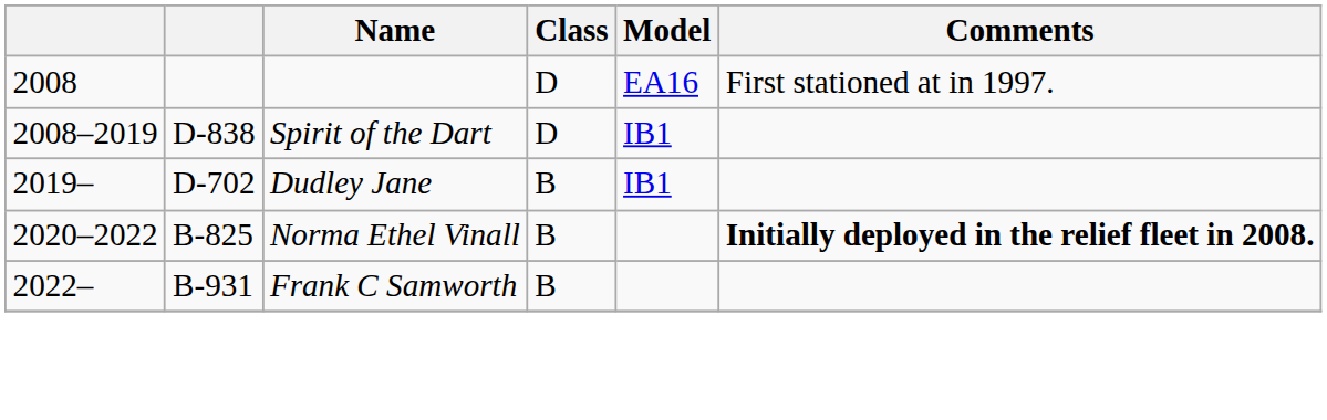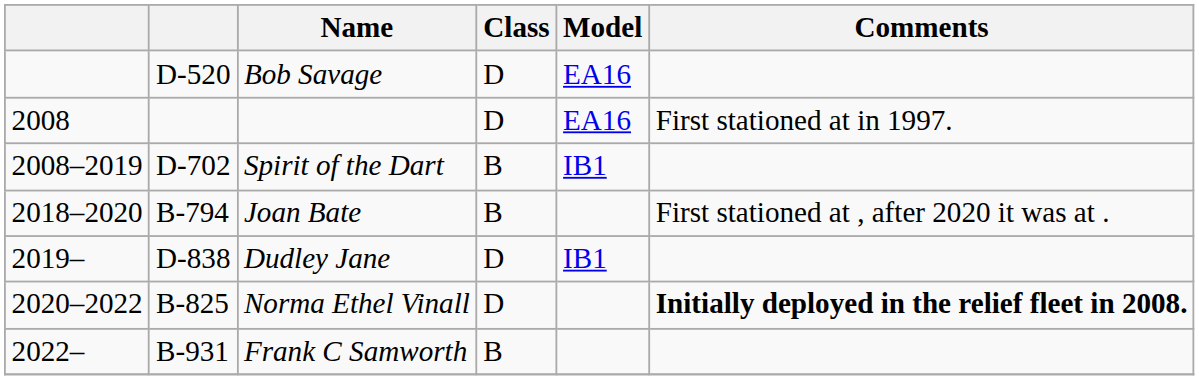+ row: D-520 | Bob Savage | D | EA16
Spirit of the Dart | column 2: D-838 -> D-702
Spirit of the Dart | Class: D -> B
+ row: 2018–2020 | B-794 | Joan Bate | B | First stationed at , after 2020 it was at .
Dudley Jane | column 2: D-702 -> D-838
Dudley Jane | Class: B -> D
Norma Ethel Vinall | Class: B -> D
